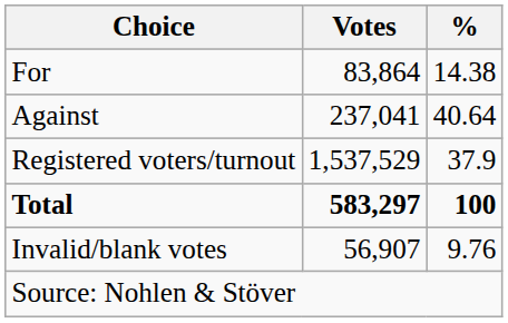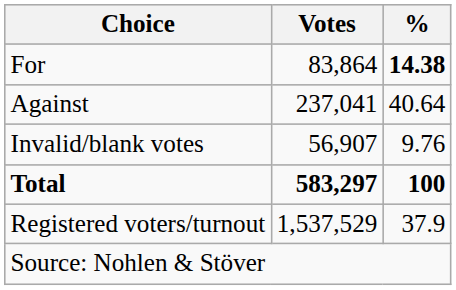For | %: normal -> bold
rows swapped: Invalid/blank votes <-> Registered voters/turnout
